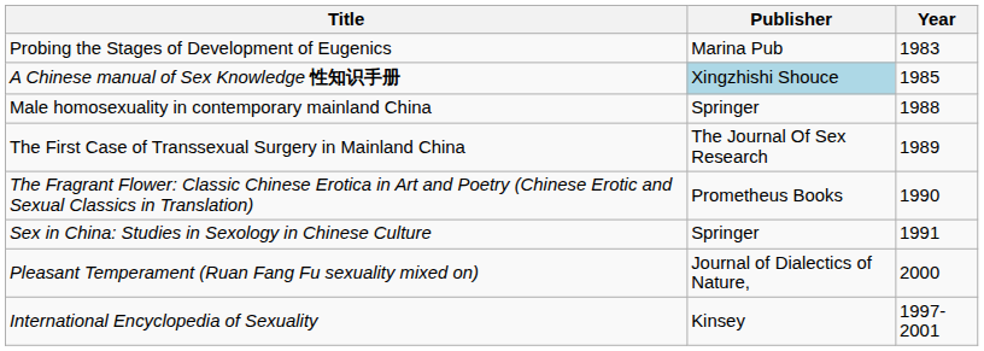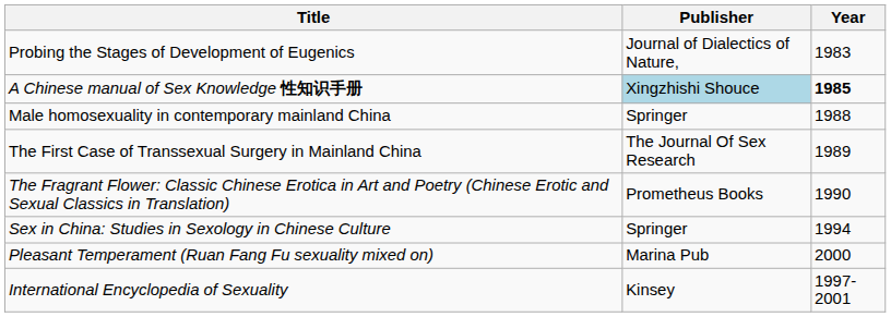Probing the Stages of Development of Eugenics | Publisher: Marina Pub -> Journal of Dialectics of Nature,
A Chinese manual of Sex Knowledge 性知识手册 | Year: normal -> bold
Sex in China: Studies in Sexology in Chinese Culture | Year: 1991 -> 1994
Pleasant Temperament (Ruan Fang Fu sexuality mixed on) | Publisher: Journal of Dialectics of Nature, -> Marina Pub
